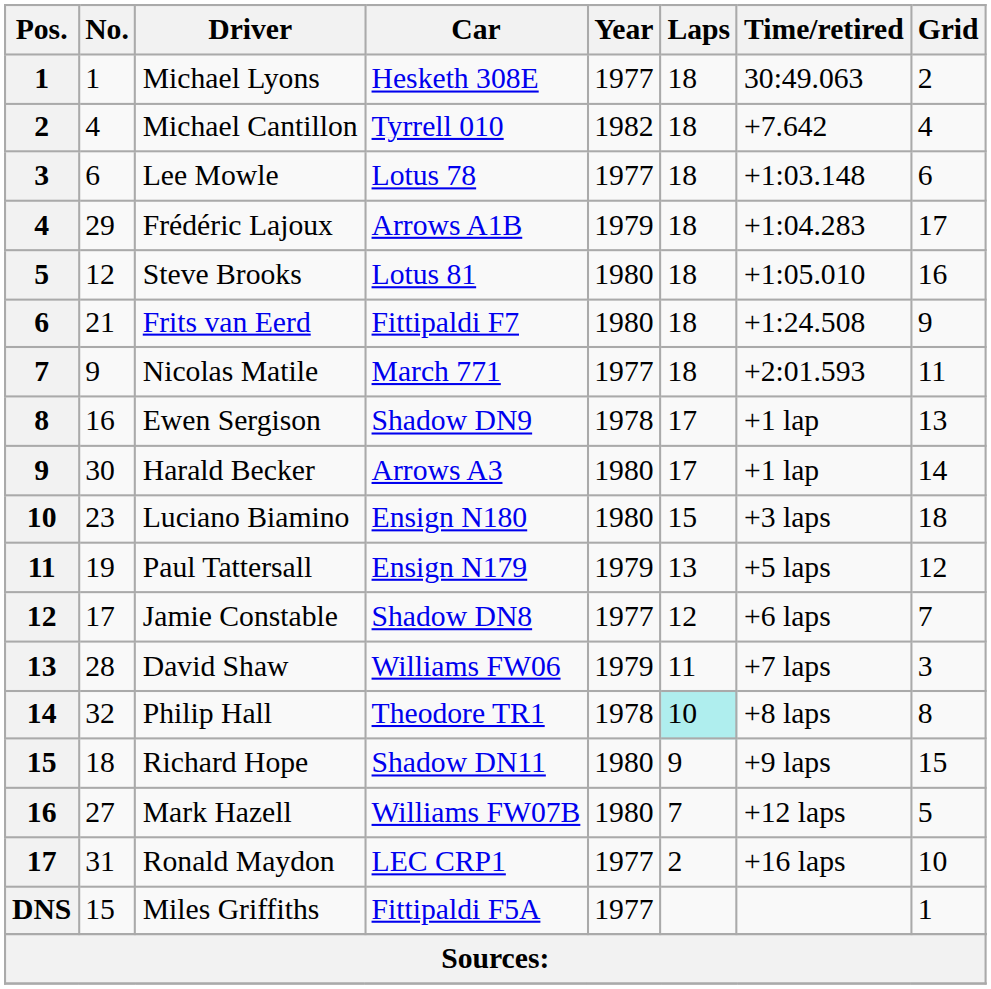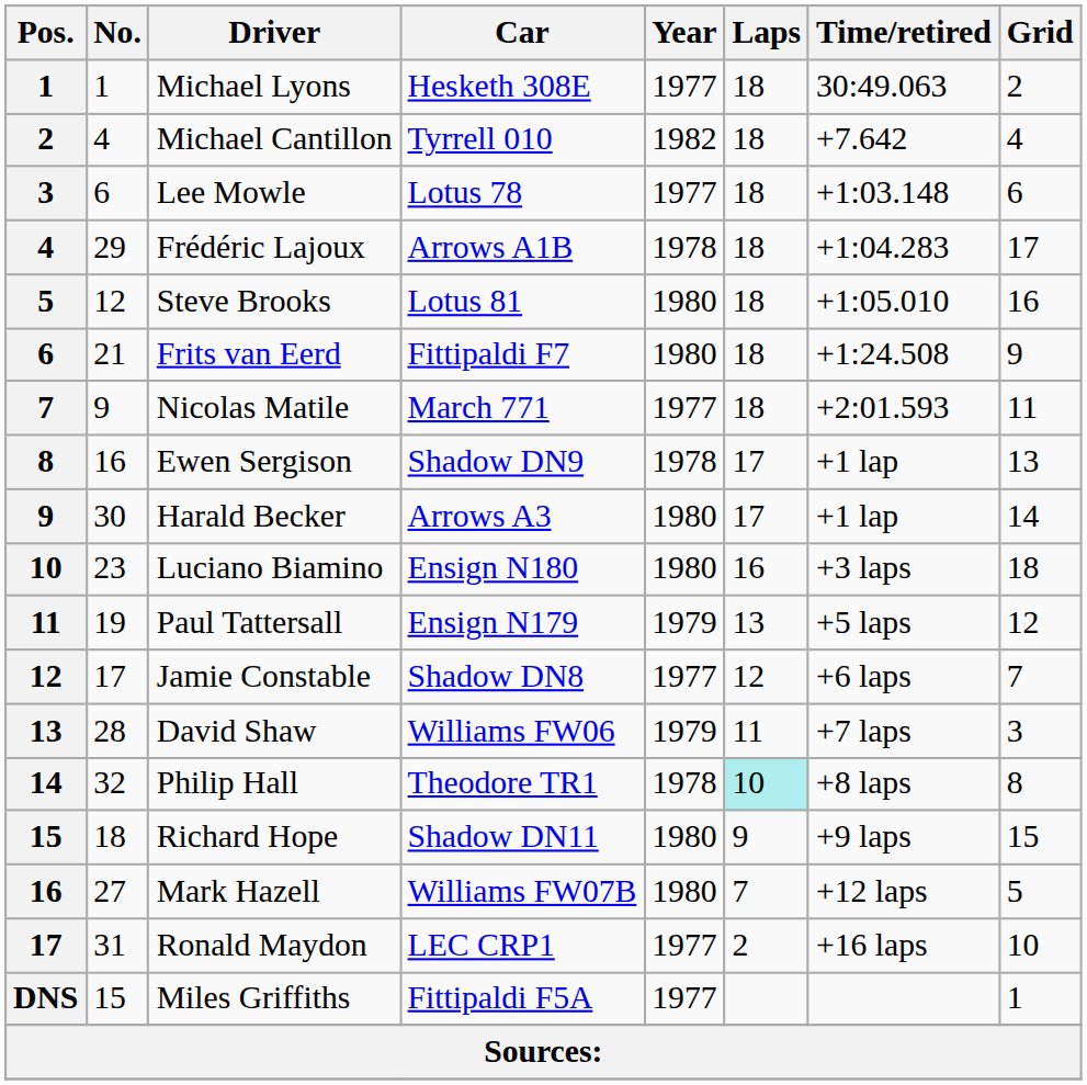Frédéric Lajoux | Year: 1979 -> 1978
Luciano Biamino | Laps: 15 -> 16
